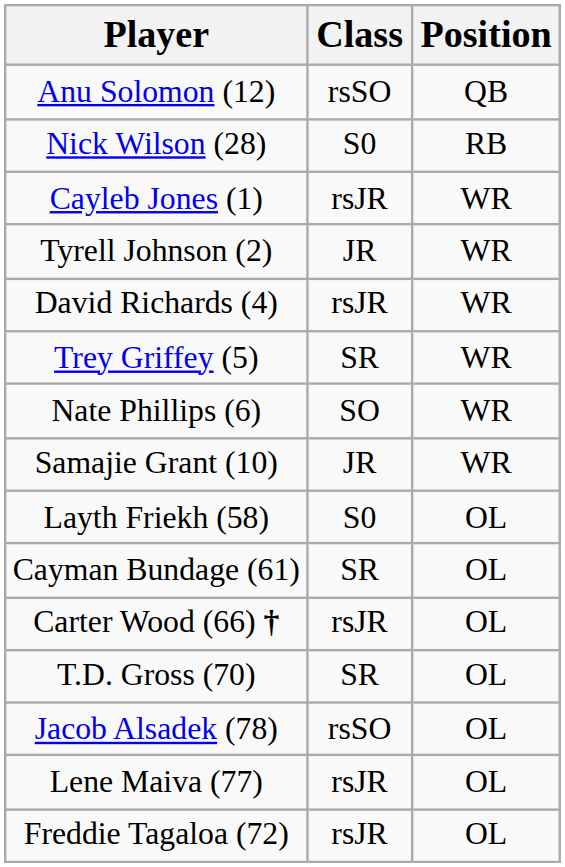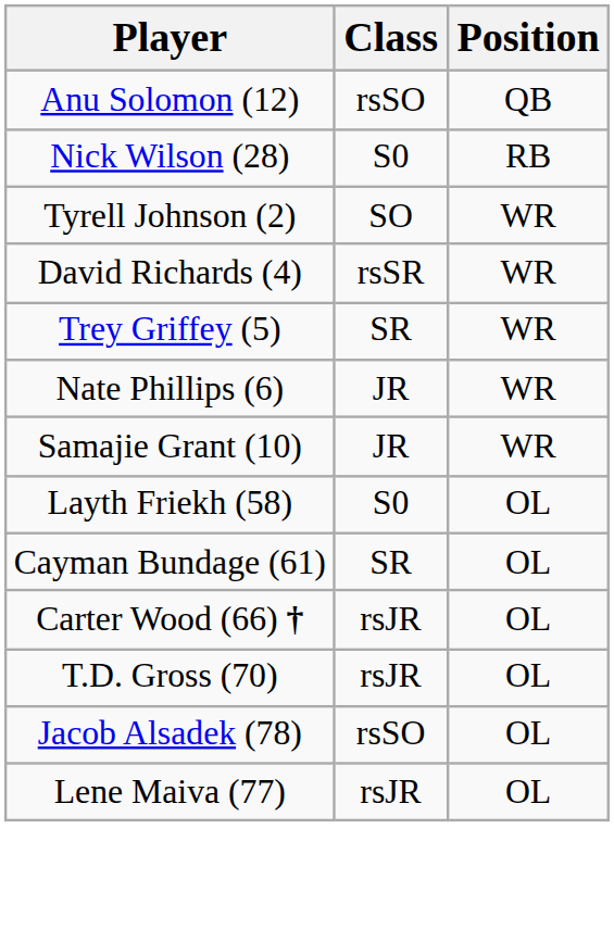- row: Cayleb Jones (1) | rsJR | WR
Tyrell Johnson (2) | Class: JR -> SO
David Richards (4) | Class: rsJR -> rsSR
Nate Phillips (6) | Class: SO -> JR
T.D. Gross (70) | Class: SR -> rsJR
- row: Freddie Tagaloa (72) | rsJR | OL
